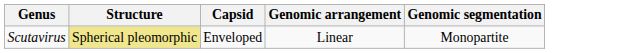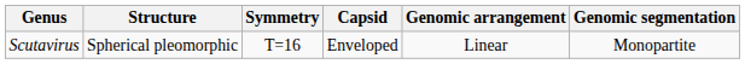+ column: Symmetry | T=16
Scutavirus | Structure: khaki background -> no background
